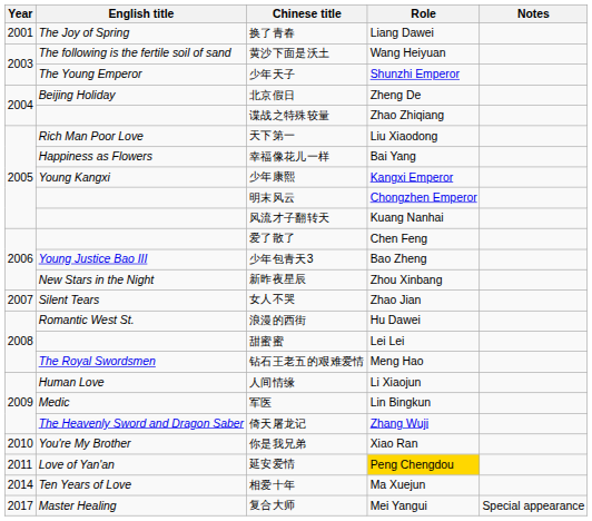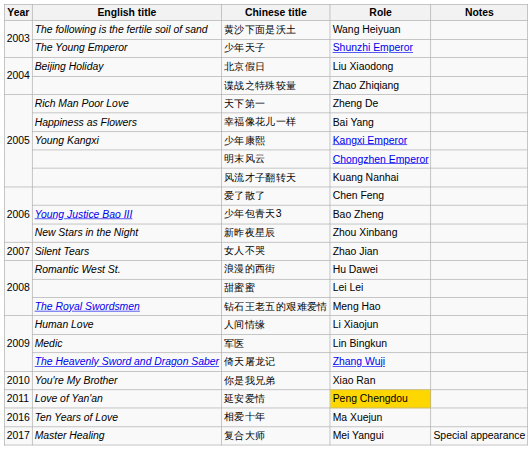- row: 2001 | The Joy of Spring | 换了青春 | Liang Dawei
北京假日 | Role: Zheng De -> Liu Xiaodong
天下第一 | Role: Liu Xiaodong -> Zheng De
相爱十年 | Year: 2014 -> 2016
